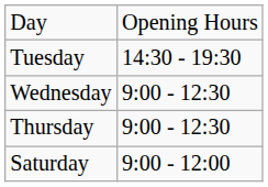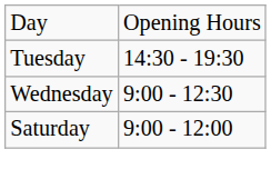- row: Thursday | 9:00 - 12:30
